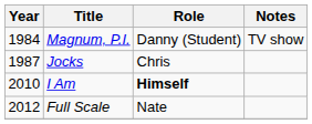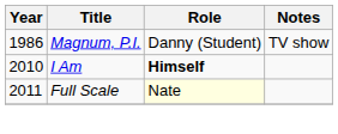Magnum, P.I. | Year: 1984 -> 1986
- row: 1987 | Jocks | Chris
Full Scale | Year: 2012 -> 2011
Full Scale | Role: no background -> lightyellow background
